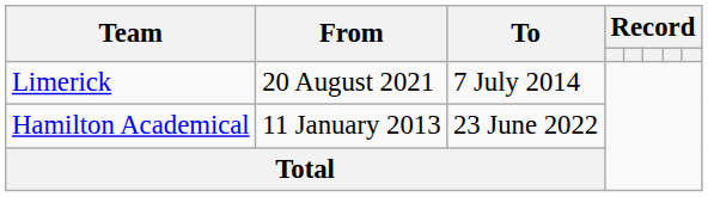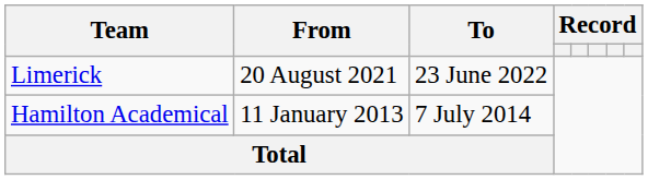Limerick | To: 7 July 2014 -> 23 June 2022
Hamilton Academical | To: 23 June 2022 -> 7 July 2014
